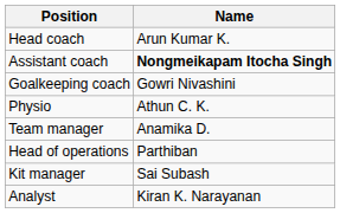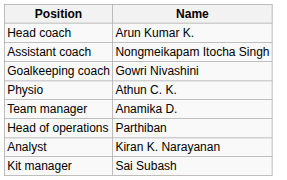Assistant coach | Name: bold -> normal
rows swapped: Analyst <-> Kit manager
